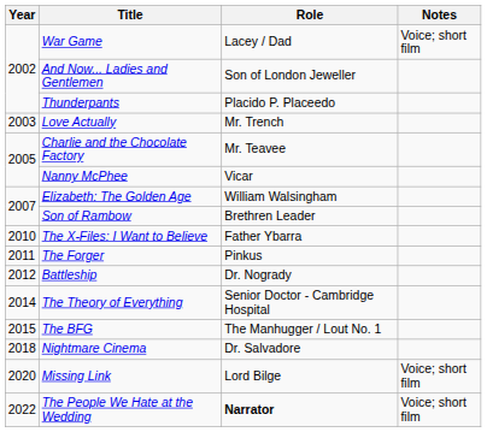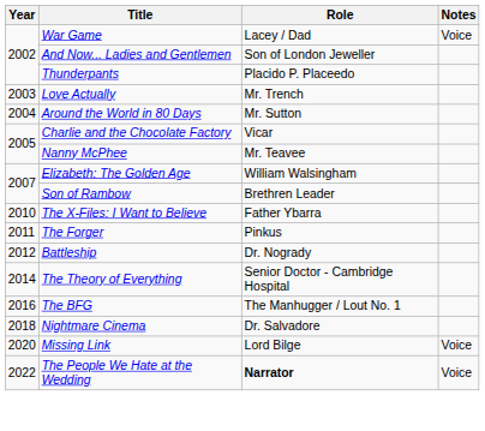War Game | Notes: Voice; short film -> Voice
+ row: 2004 | Around the World in 80 Days | Mr. Sutton
Charlie and the Chocolate Factory | Role: Mr. Teavee -> Vicar
Nanny McPhee | Role: Vicar -> Mr. Teavee
The BFG | Year: 2015 -> 2016
Missing Link | Notes: Voice; short film -> Voice
The People We Hate at the Wedding | Notes: Voice; short film -> Voice
